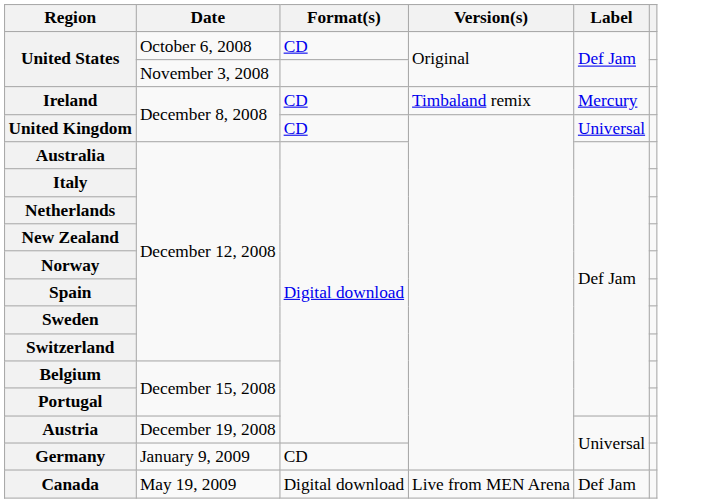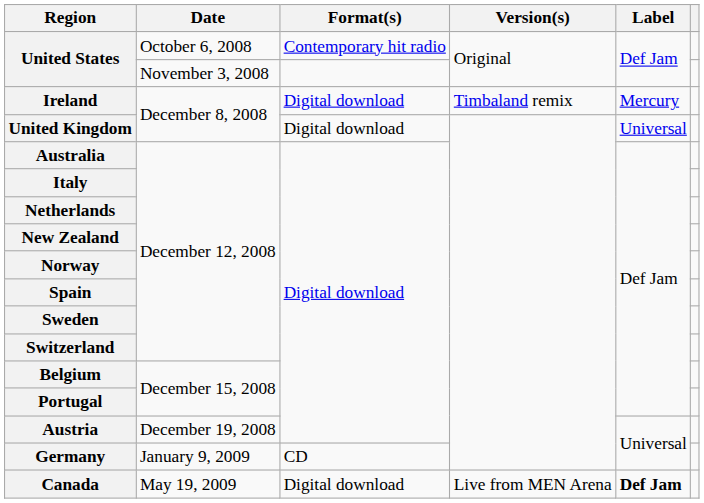United States / October 6, 2008 | Format(s): CD -> Contemporary hit radio
Ireland | Format(s): CD -> Digital download
United Kingdom | Format(s): CD -> Digital download
Canada | Label: normal -> bold
